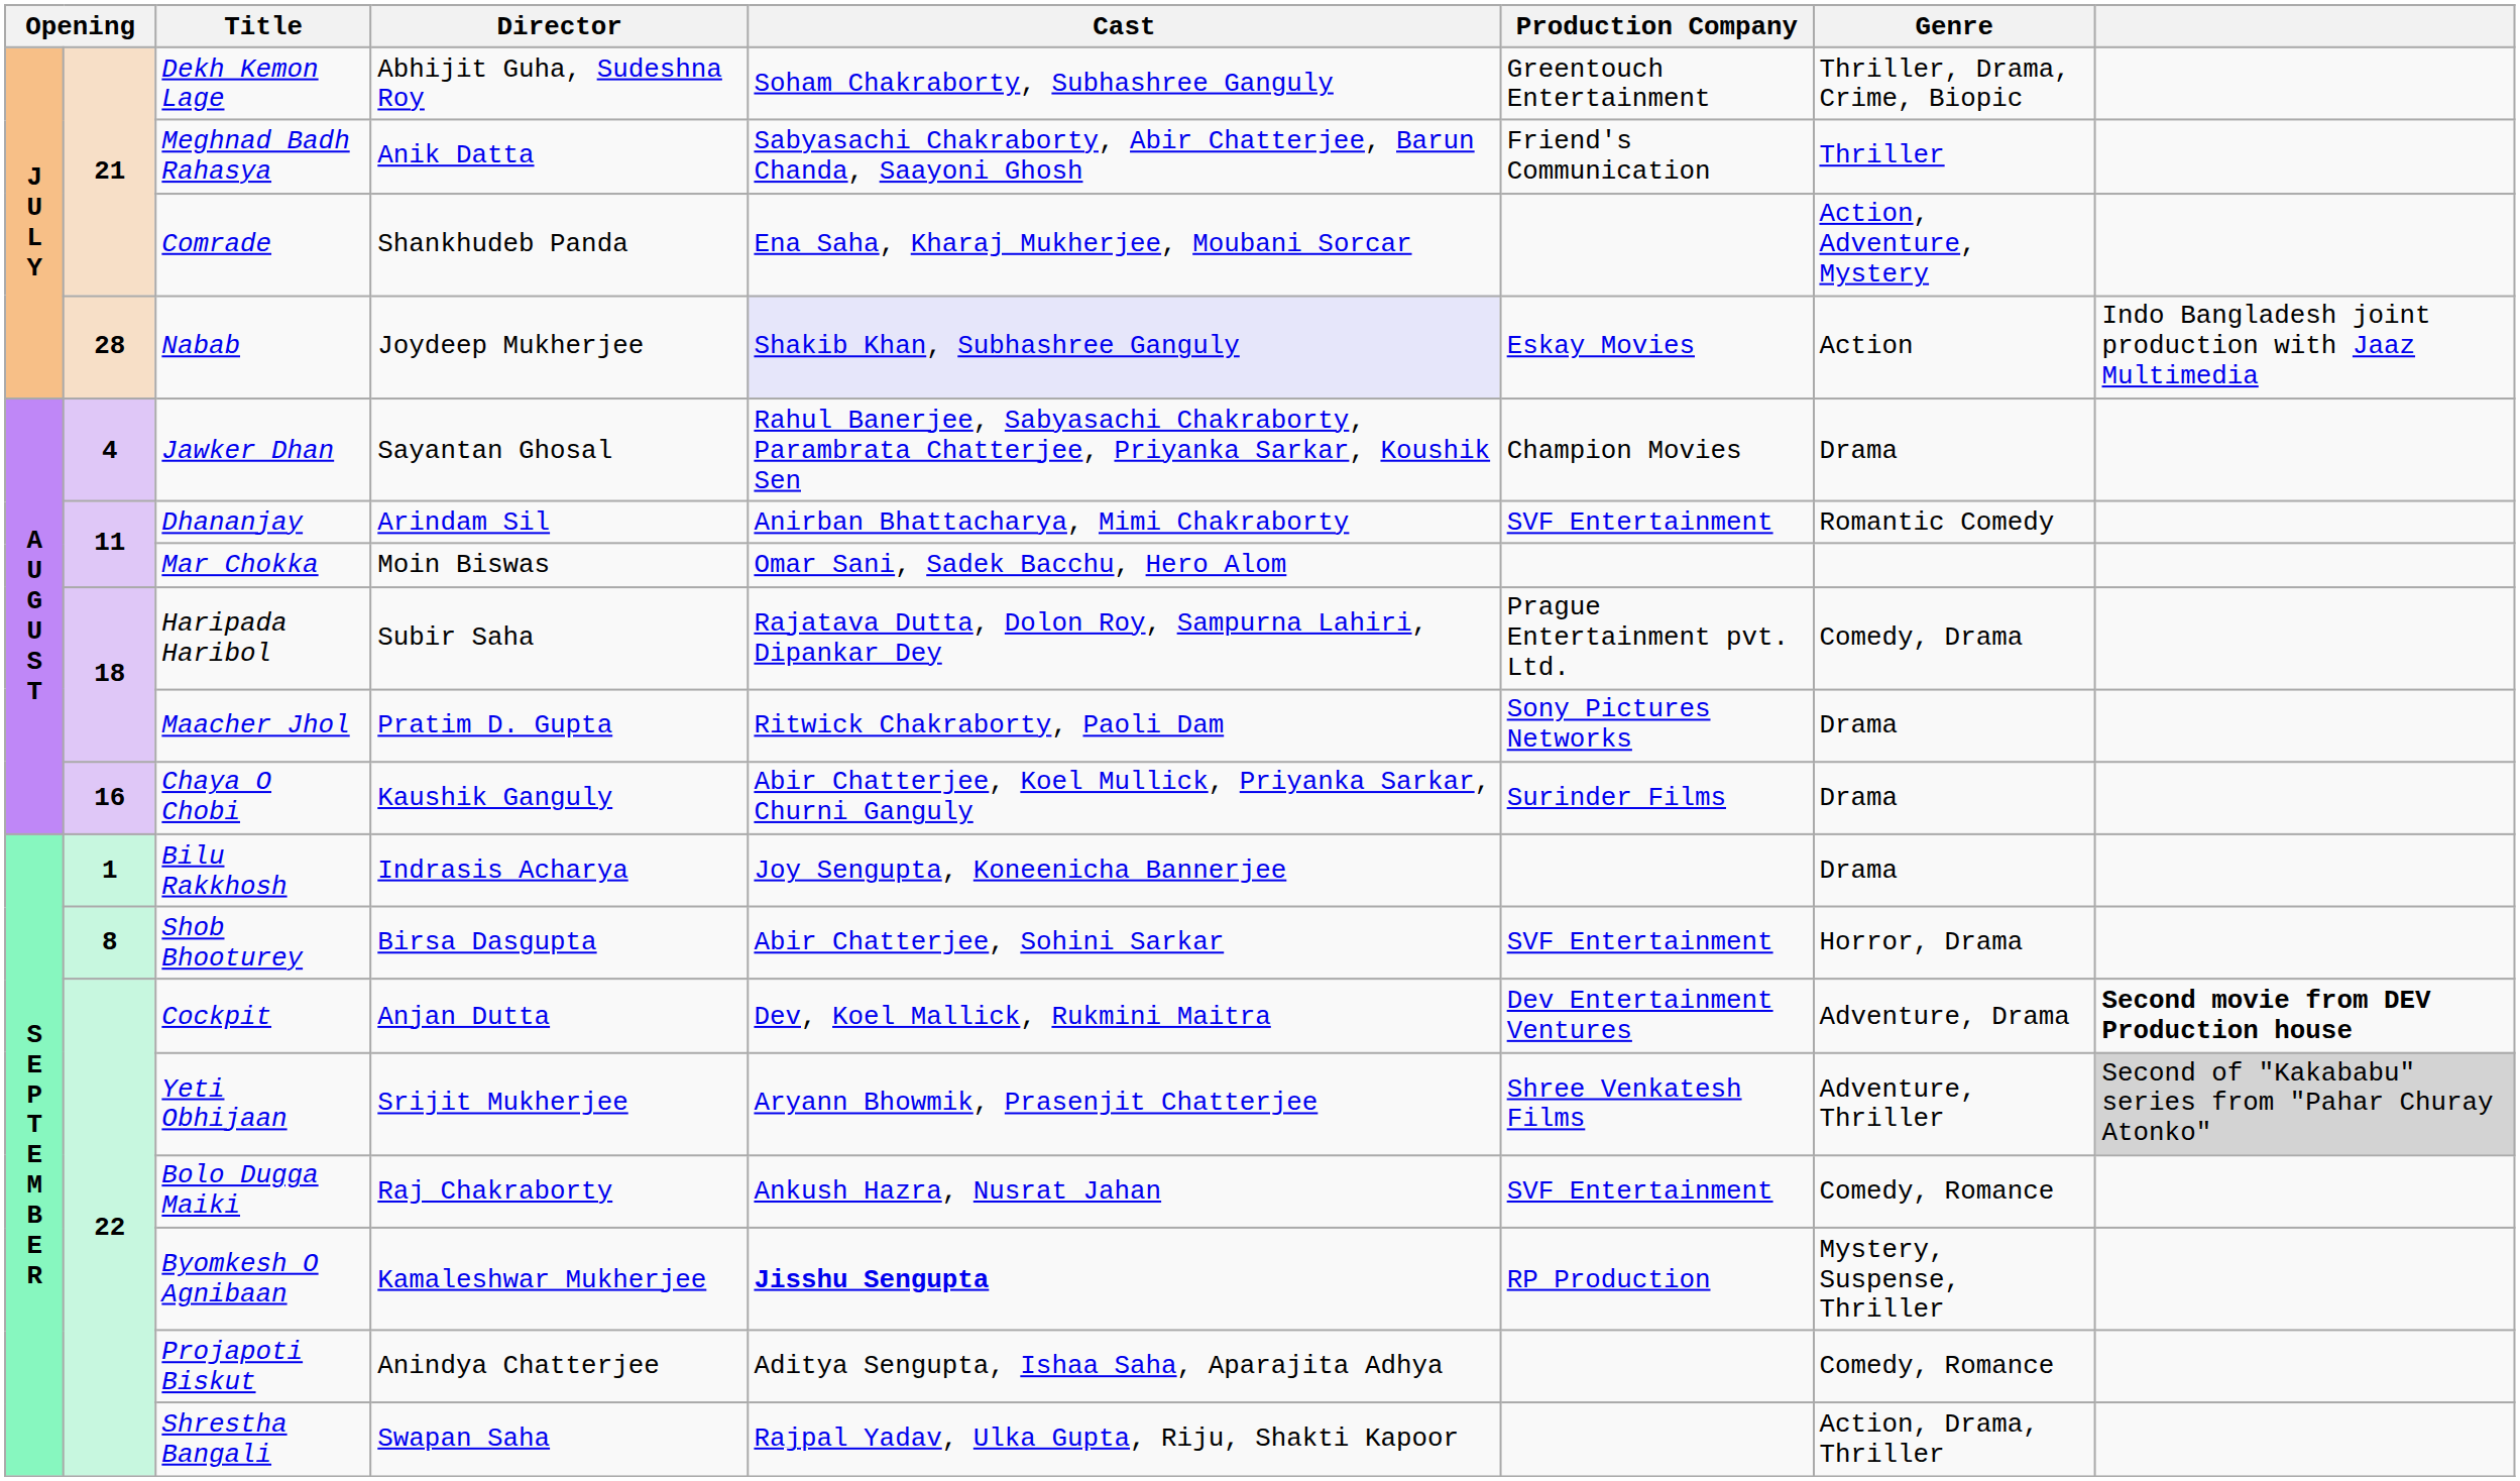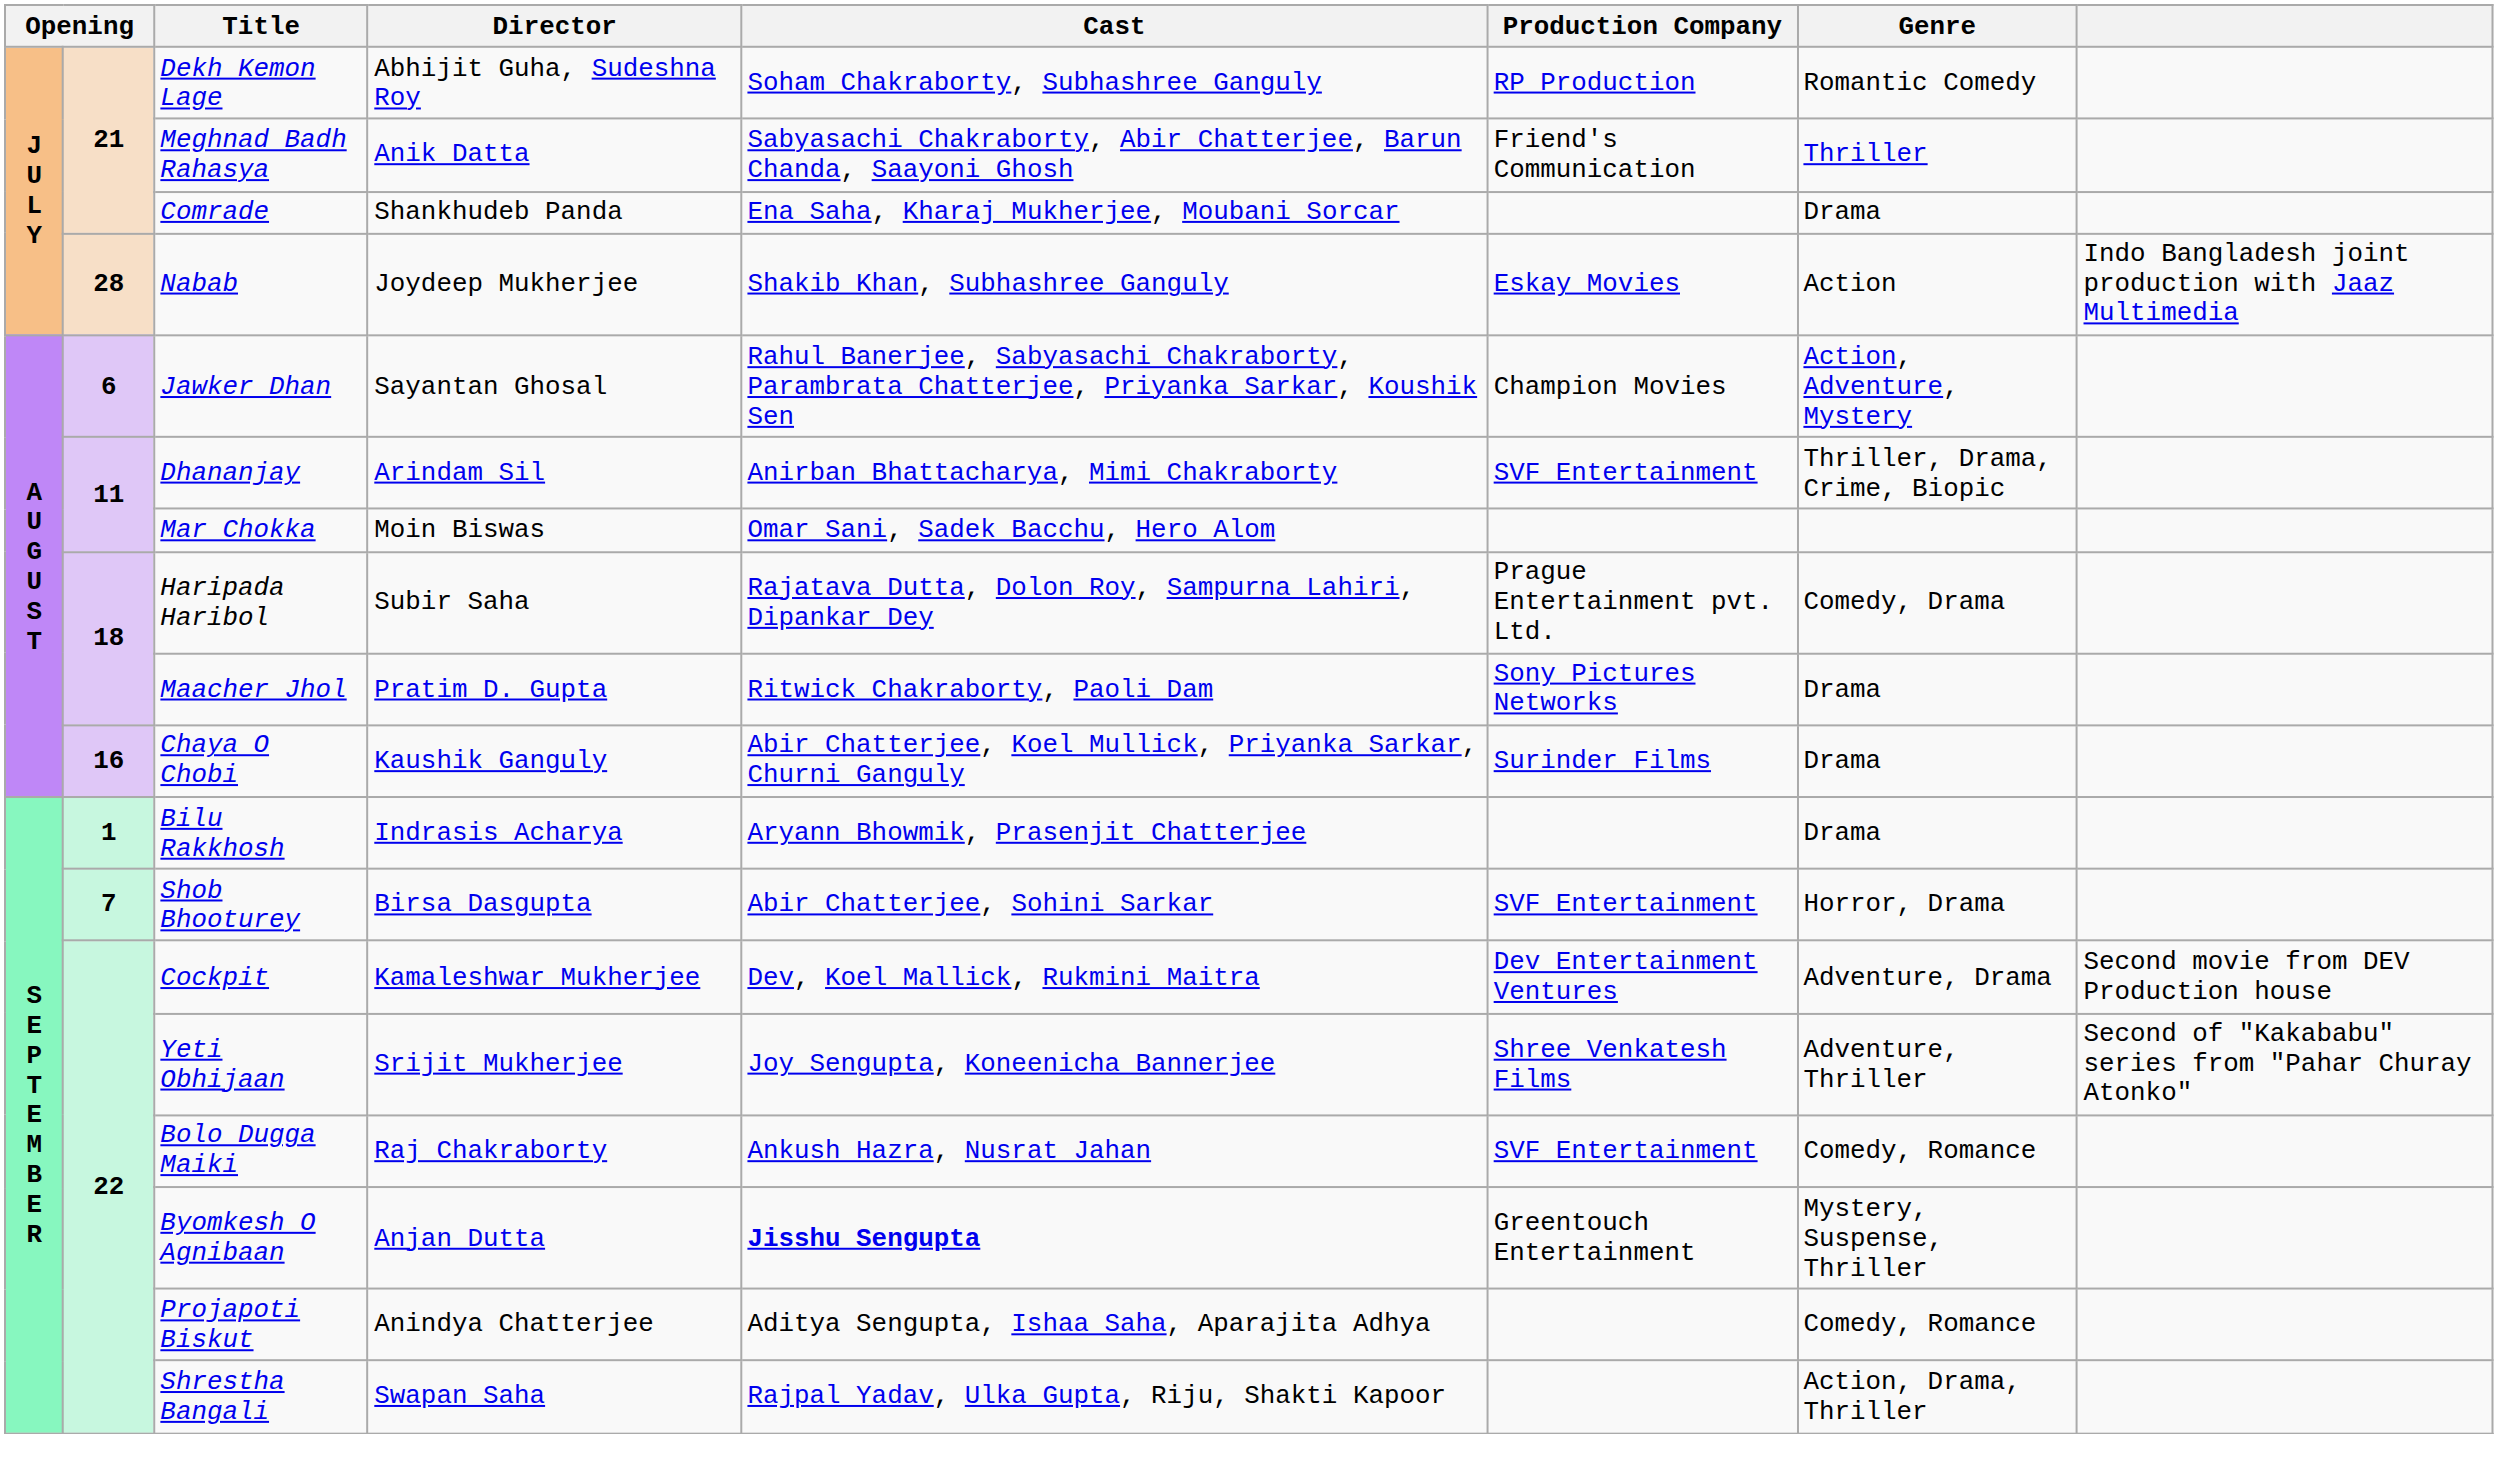Dekh Kemon Lage | Production Company: Greentouch Entertainment -> RP Production
Dekh Kemon Lage | Genre: Thriller, Drama, Crime, Biopic -> Romantic Comedy
Comrade | Genre: Action, Adventure, Mystery -> Drama
Nabab | Cast: lavender background -> no background
Jawker Dhan | column 2: 4 -> 6
Jawker Dhan | Genre: Drama -> Action, Adventure, Mystery
Dhananjay | Genre: Romantic Comedy -> Thriller, Drama, Crime, Biopic
Bilu Rakkhosh | Cast: Joy Sengupta, Koneenicha Bannerjee -> Aryann Bhowmik, Prasenjit Chatterjee
Shob Bhooturey | column 2: 8 -> 7
Cockpit | Director: Anjan Dutta -> Kamaleshwar Mukherjee
Cockpit | column 8: bold -> normal
Yeti Obhijaan | Cast: Aryann Bhowmik, Prasenjit Chatterjee -> Joy Sengupta, Koneenicha Bannerjee
Yeti Obhijaan | column 8: lightgrey background -> no background
Byomkesh O Agnibaan | Director: Kamaleshwar Mukherjee -> Anjan Dutta
Byomkesh O Agnibaan | Production Company: RP Production -> Greentouch Entertainment
